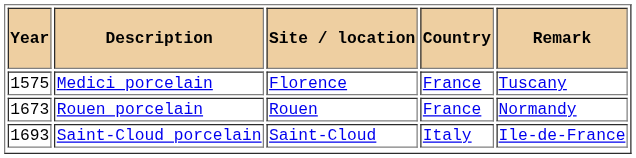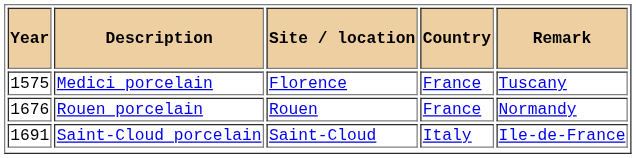Rouen porcelain | Year: 1673 -> 1676
Saint-Cloud porcelain | Year: 1693 -> 1691
